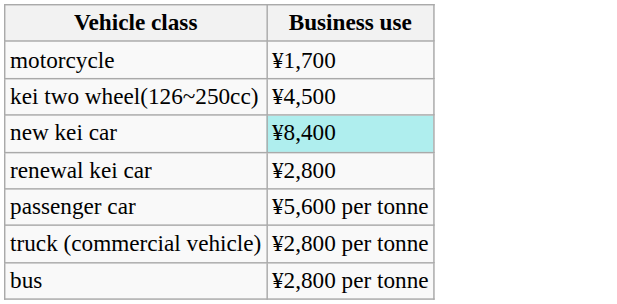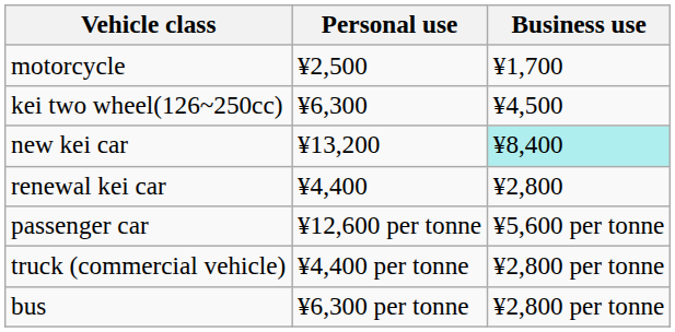+ column: Personal use | ¥2,500 | ¥6,300 | ¥13,200 | ¥4,400 | ¥12,600 per tonne | ¥4,400 per tonne | ¥6,300 per tonne
